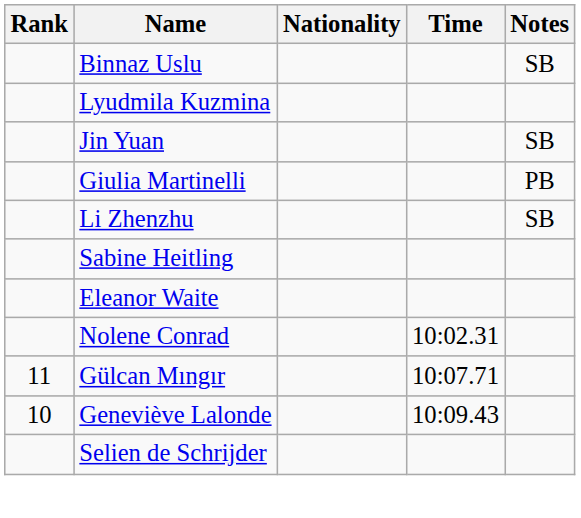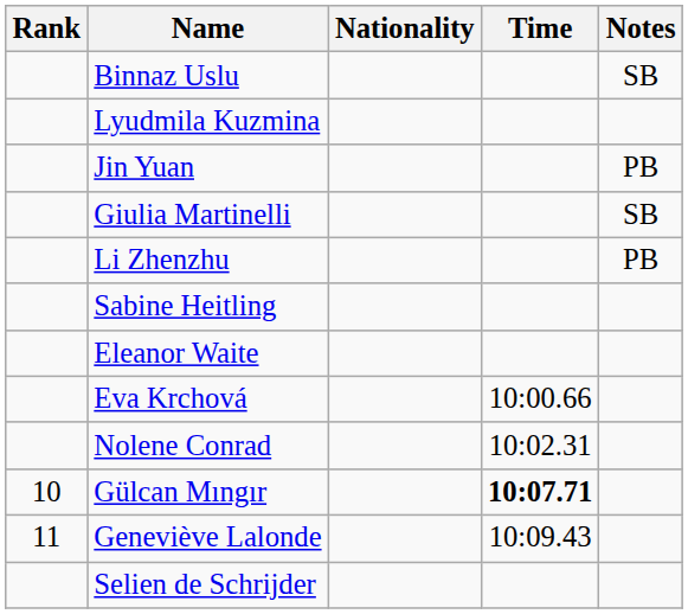Jin Yuan | Notes: SB -> PB
Giulia Martinelli | Notes: PB -> SB
Li Zhenzhu | Notes: SB -> PB
+ row: Eva Krchová | 10:00.66
Gülcan Mıngır | Rank: 11 -> 10
Gülcan Mıngır | Time: normal -> bold
Geneviève Lalonde | Rank: 10 -> 11
